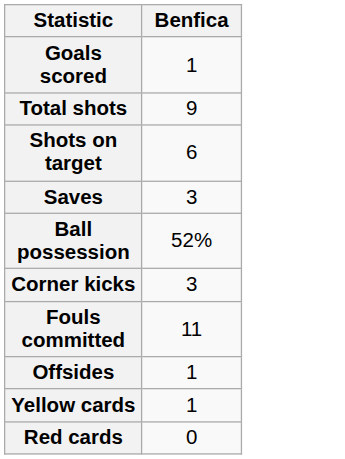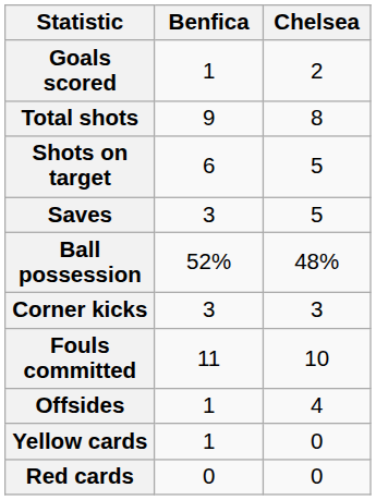+ column: Chelsea | 2 | 8 | 5 | 5 | 48% | 3 | 10 | 4 | 0 | 0
